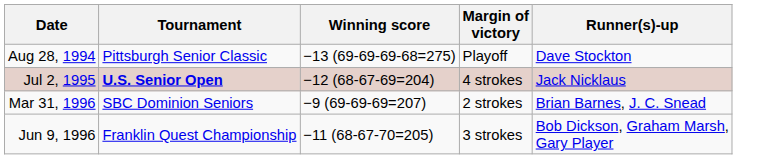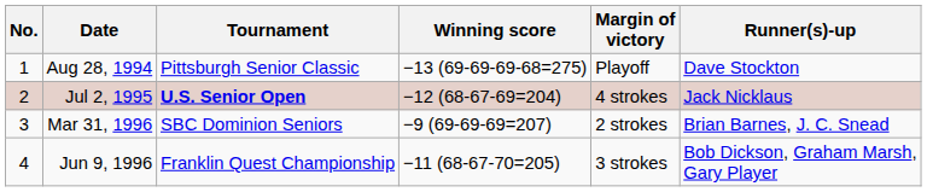+ column: No. | 1 | 2 | 3 | 4
